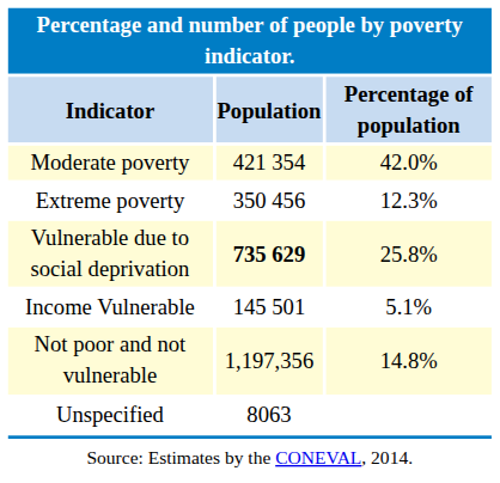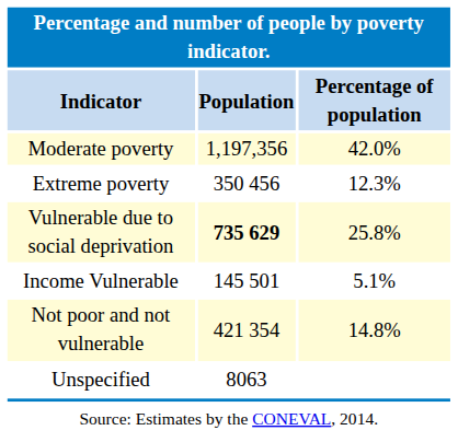Moderate poverty | Population: 421 354 -> 1,197,356
Not poor and not vulnerable | Population: 1,197,356 -> 421 354
